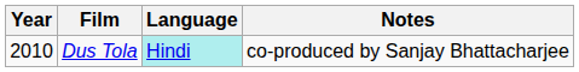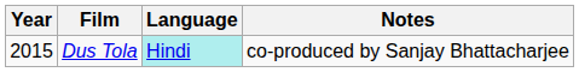Dus Tola | Year: 2010 -> 2015
